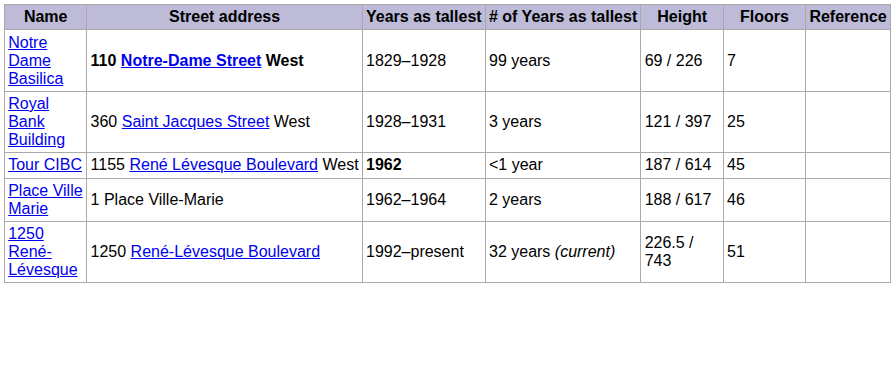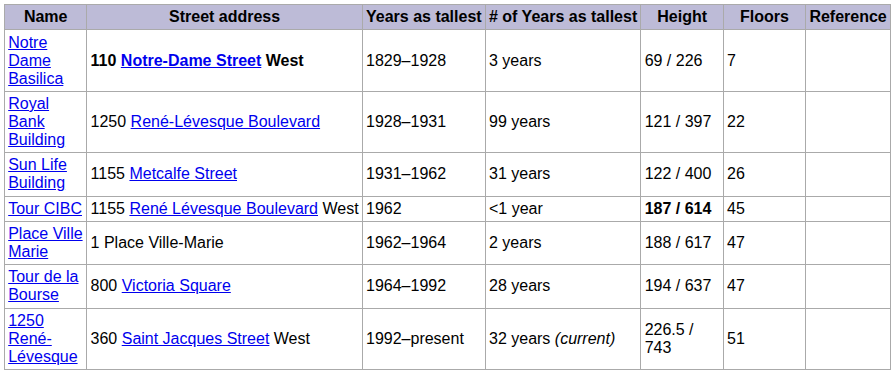Notre Dame Basilica | column 4: 99 years -> 3 years
Royal Bank Building | column 2: 360 Saint Jacques Street West -> 1250 René-Lévesque Boulevard
Royal Bank Building | column 4: 3 years -> 99 years
Royal Bank Building | column 6: 25 -> 22
+ row: Sun Life Building | 1155 Metcalfe Street | 1931–1962 | 31 years | 122 / 400 | 26
Tour CIBC | column 3: bold -> normal
Tour CIBC | column 5: normal -> bold
Place Ville Marie | column 6: 46 -> 47
+ row: Tour de la Bourse | 800 Victoria Square | 1964–1992 | 28 years | 194 / 637 | 47
1250 René-Lévesque | column 2: 1250 René-Lévesque Boulevard -> 360 Saint Jacques Street West
